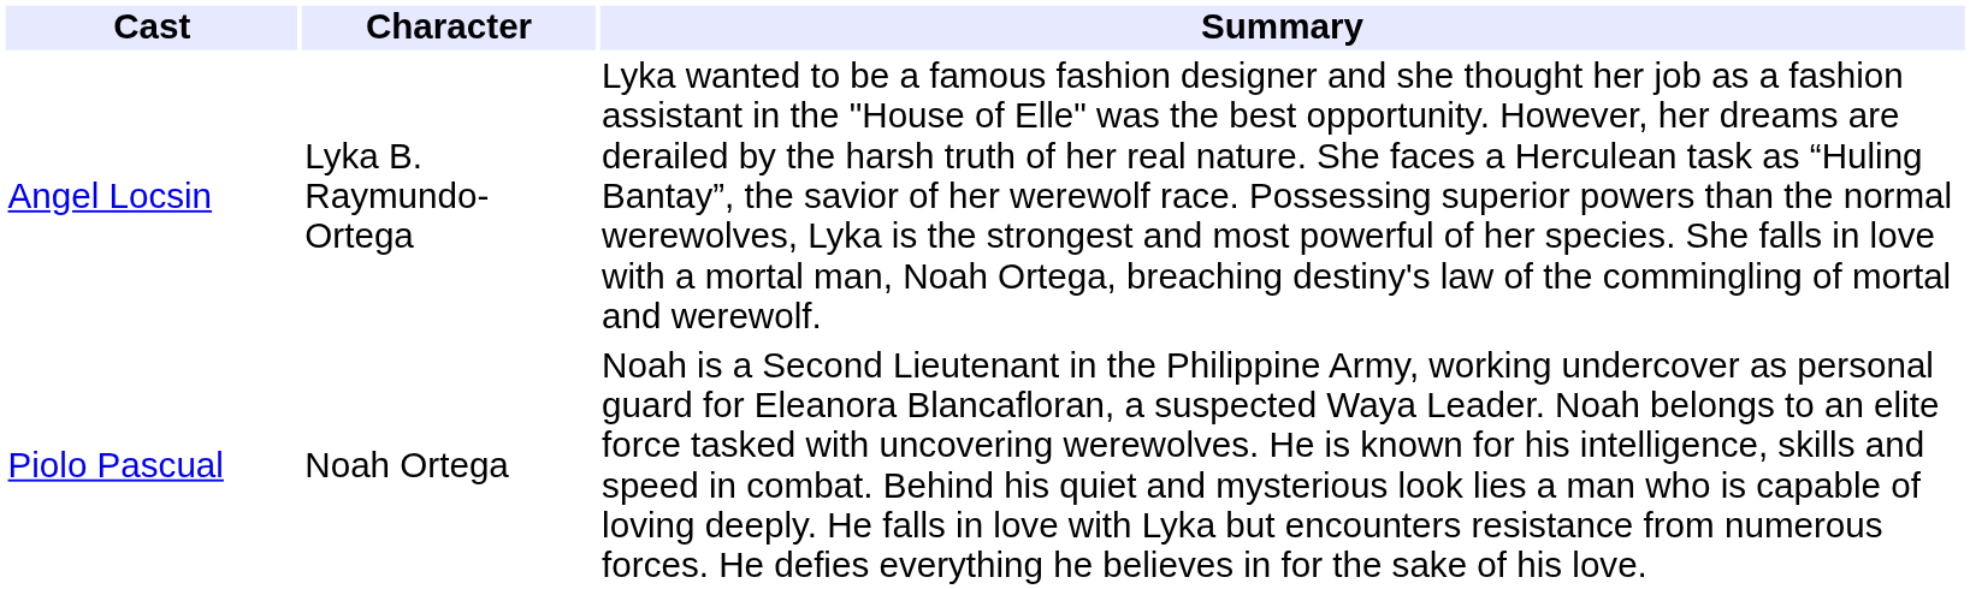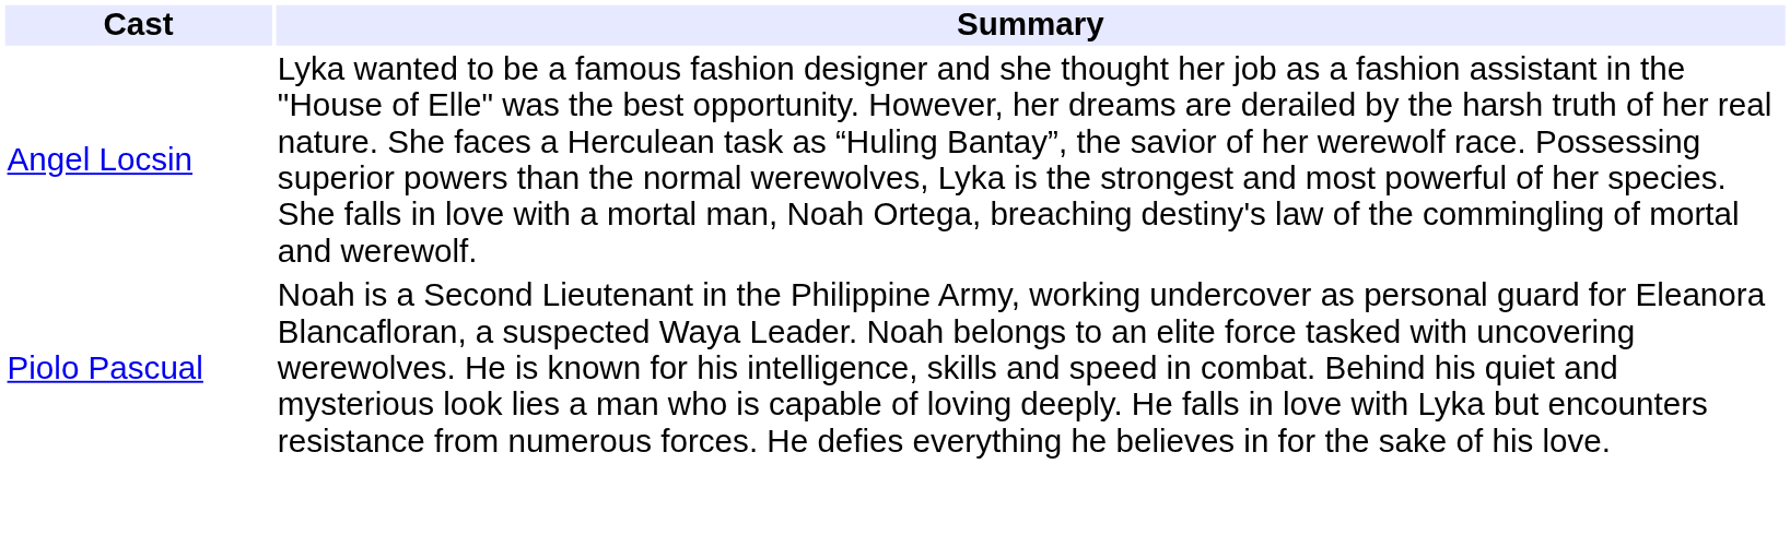- column: Character | Lyka B. Raymundo-Ortega | Noah Ortega
